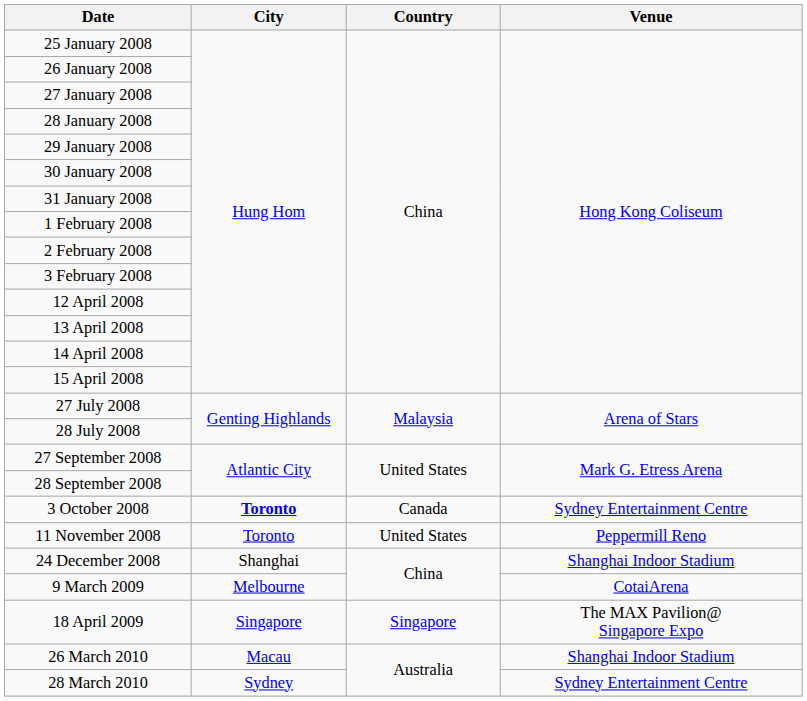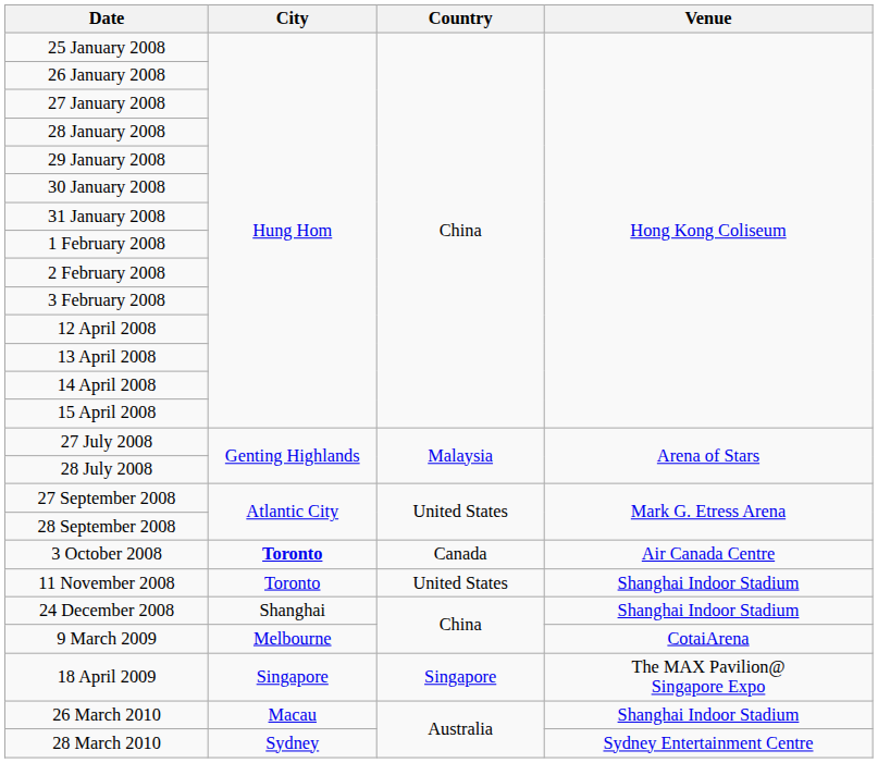3 October 2008 | Venue: Sydney Entertainment Centre -> Air Canada Centre
11 November 2008 | Venue: Peppermill Reno -> Shanghai Indoor Stadium
